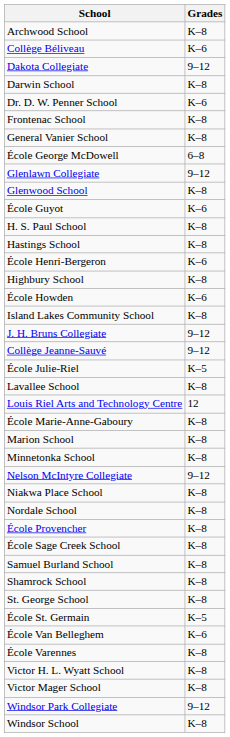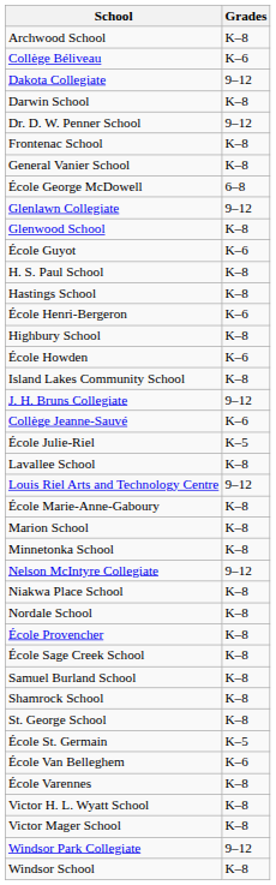Dr. D. W. Penner School | Grades: K–6 -> 9–12
Collège Jeanne-Sauvé | Grades: 9–12 -> K–6
Louis Riel Arts and Technology Centre | Grades: 12 -> 9–12
